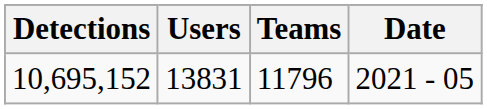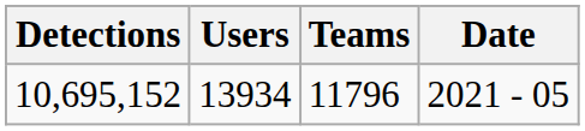10,695,152 | Users: 13831 -> 13934
